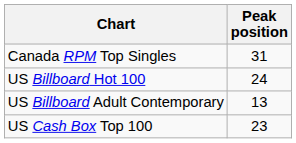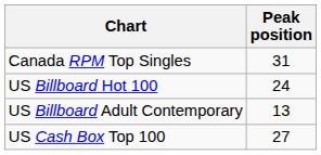US Cash Box Top 100 | Peak position: 23 -> 27
